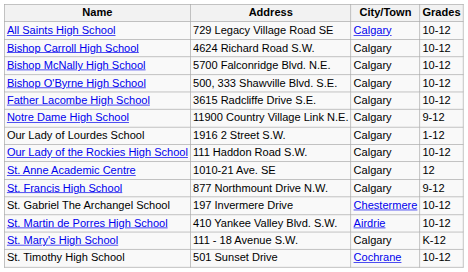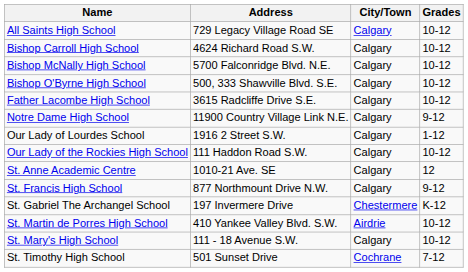St. Gabriel The Archangel School | Grades: 10-12 -> K-12
St. Mary's High School | Grades: K-12 -> 10-12
St. Timothy High School | Grades: 10-12 -> 7-12
